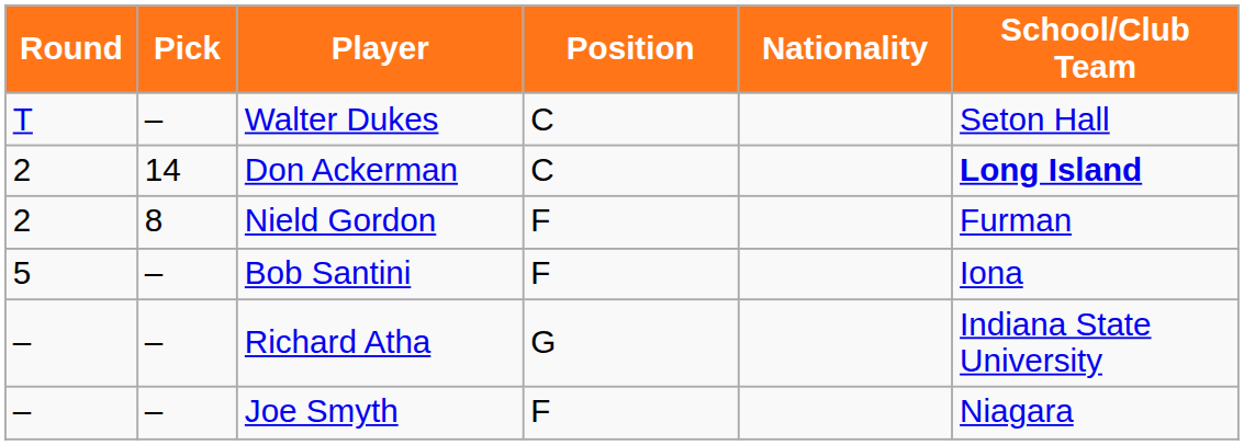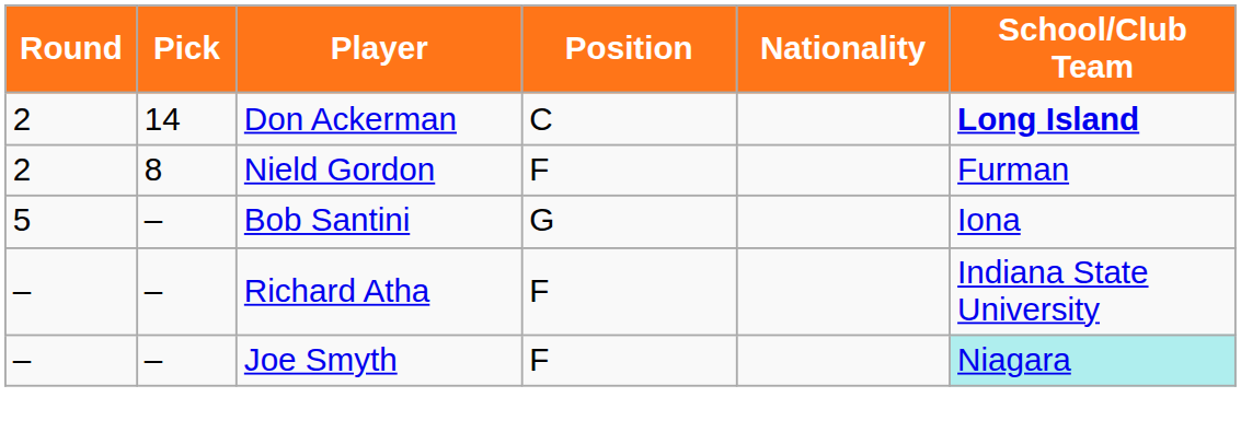- row: T | – | Walter Dukes | C | Seton Hall
Bob Santini | Position: F -> G
Richard Atha | Position: G -> F
Joe Smyth | School/Club Team: no background -> paleturquoise background
